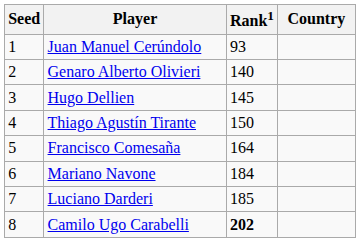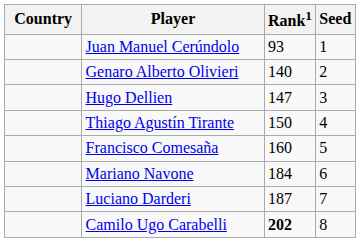columns swapped: Country <-> Seed
Hugo Dellien | Rank1: 145 -> 147
Francisco Comesaña | Rank1: 164 -> 160
Luciano Darderi | Rank1: 185 -> 187
